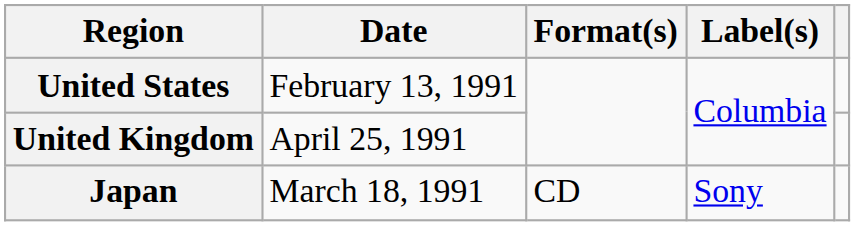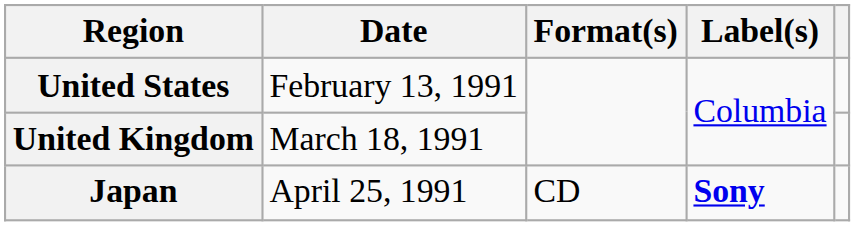United Kingdom | Date: April 25, 1991 -> March 18, 1991
Japan | Date: March 18, 1991 -> April 25, 1991
Japan | Label(s): normal -> bold
